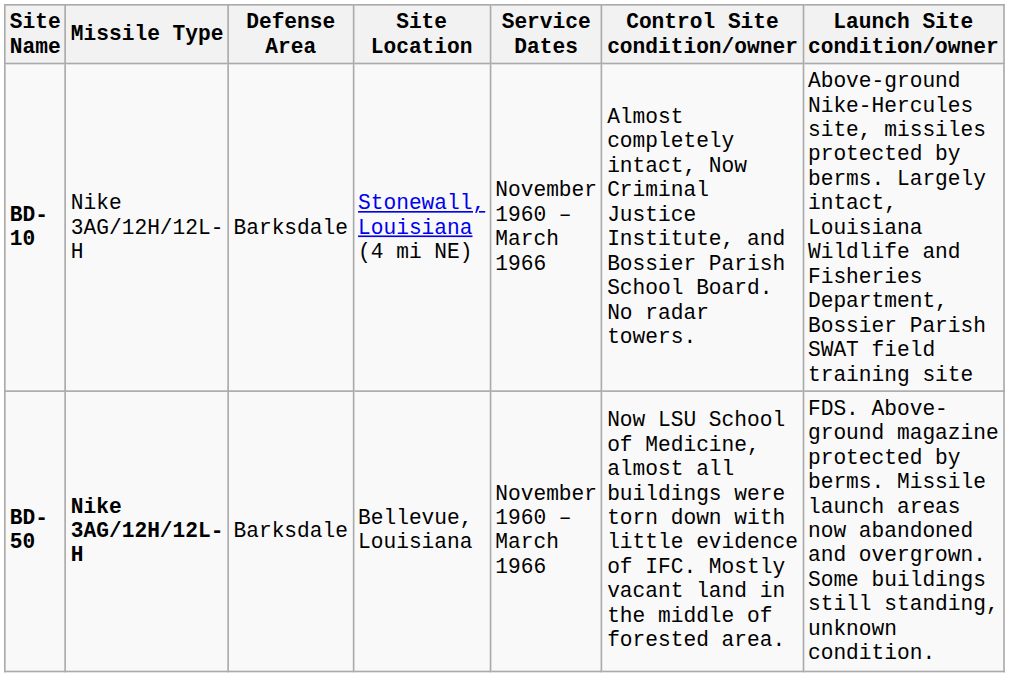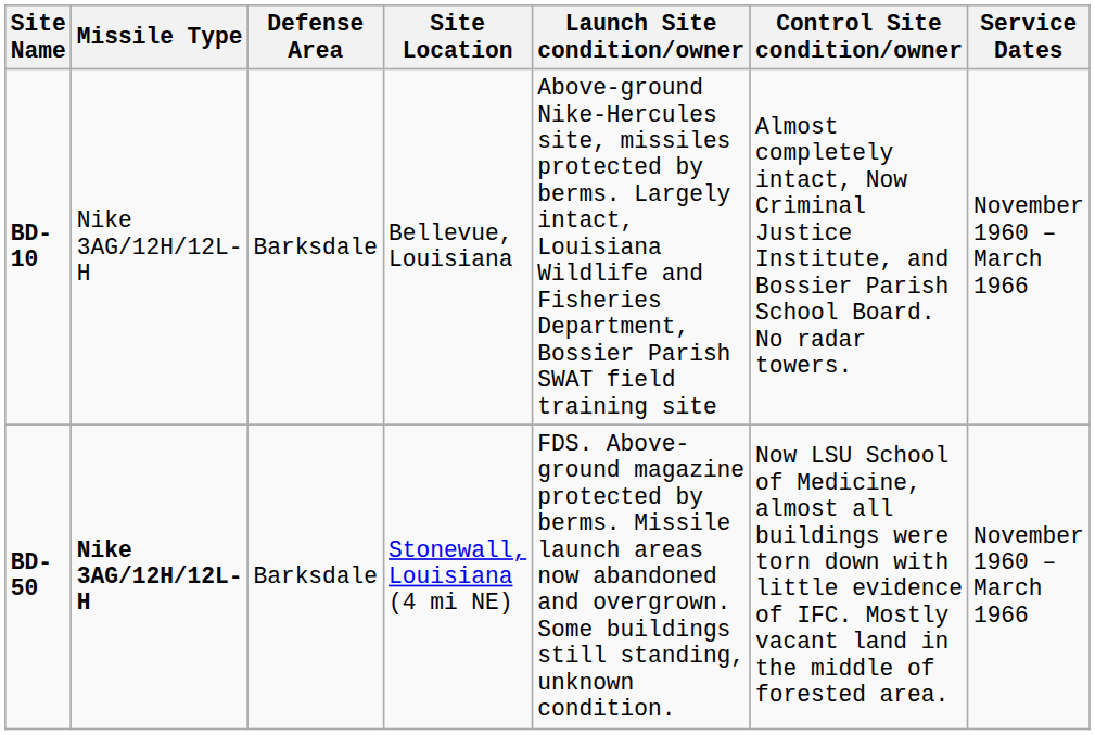columns swapped: Service Dates <-> Launch Site condition/owner
BD-10 | Site Location: Stonewall, Louisiana (4 mi NE) -> Bellevue, Louisiana
BD-50 | Site Location: Bellevue, Louisiana -> Stonewall, Louisiana (4 mi NE)
